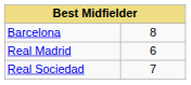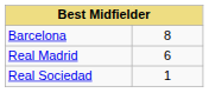Real Sociedad | column 2: 7 -> 1
